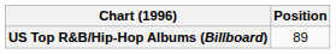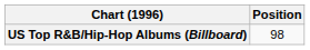US Top R&B/Hip-Hop Albums (Billboard) | Position: 89 -> 98
